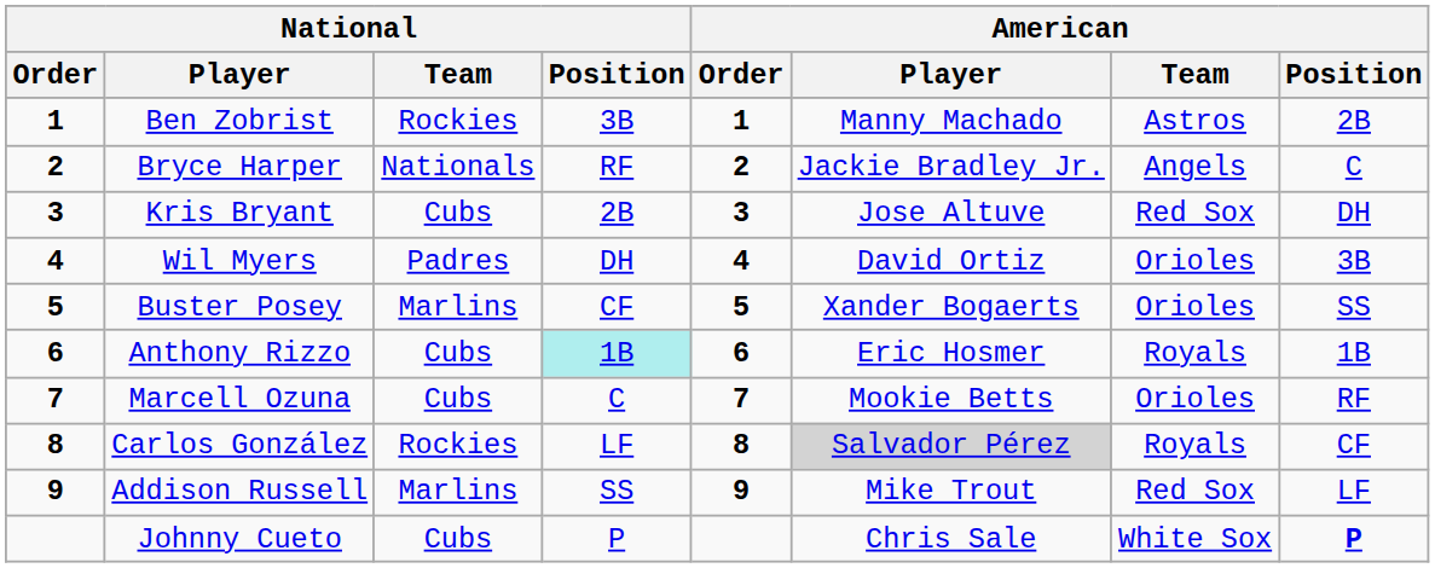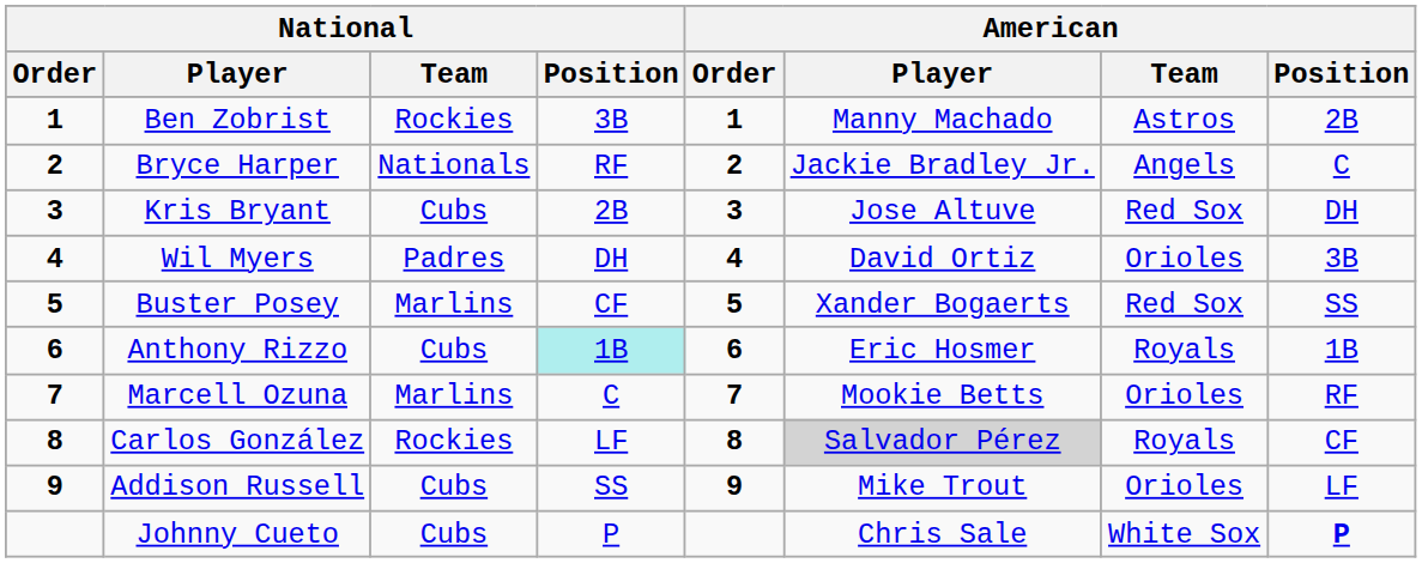Buster Posey | American / Team: Orioles -> Red Sox
Marcell Ozuna | National / Team: Cubs -> Marlins
Addison Russell | National / Team: Marlins -> Cubs
Addison Russell | American / Team: Red Sox -> Orioles
